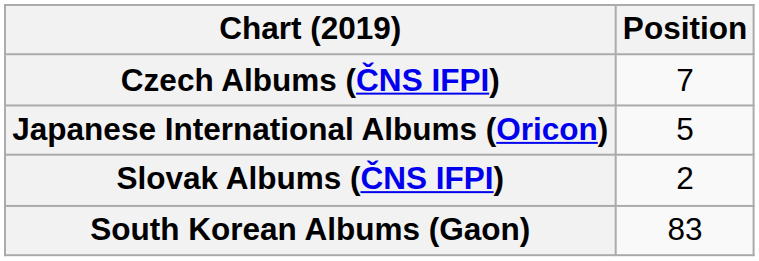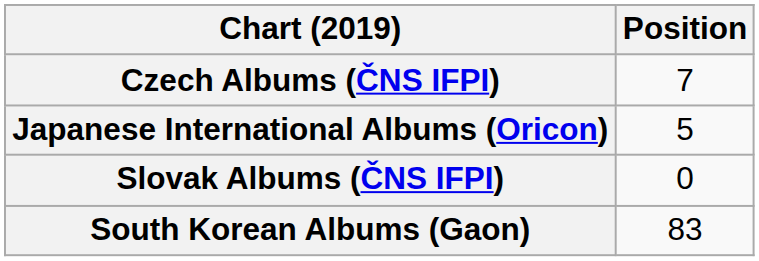Slovak Albums (ČNS IFPI) | Position: 2 -> 0
